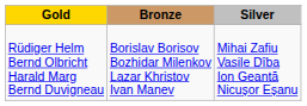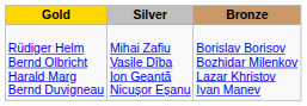columns swapped: Silver <-> Bronze
